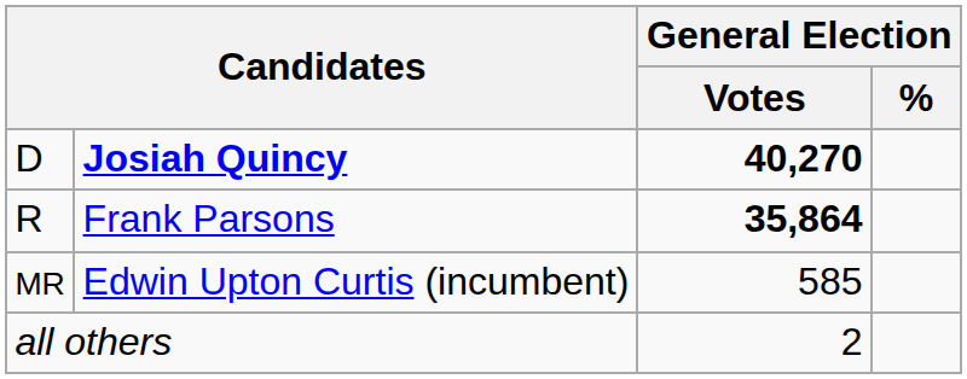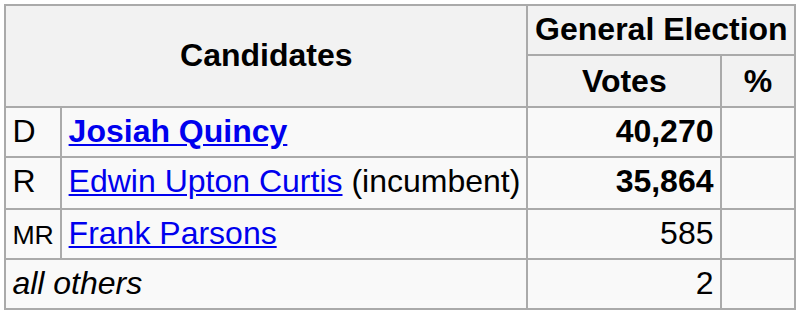R | column 2: Frank Parsons -> Edwin Upton Curtis (incumbent)
MR | column 2: Edwin Upton Curtis (incumbent) -> Frank Parsons
